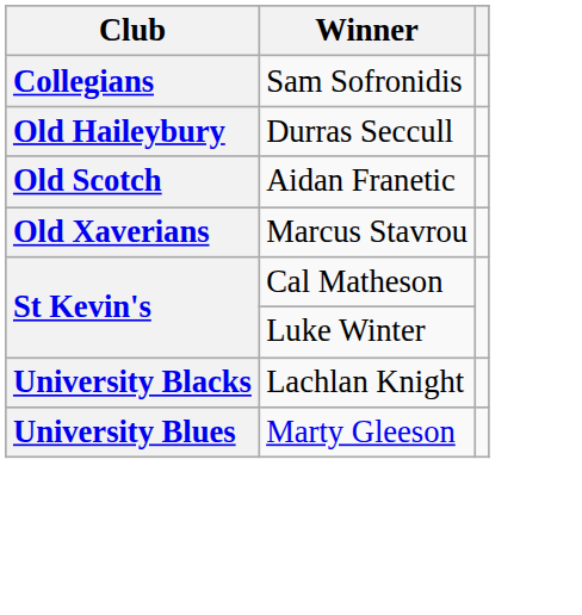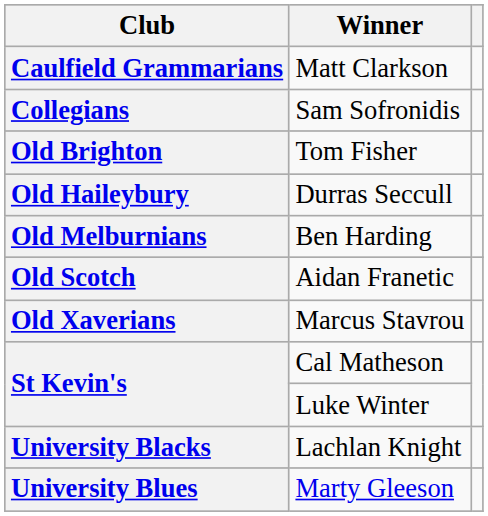+ row: Caulfield Grammarians | Matt Clarkson
+ row: Old Brighton | Tom Fisher
+ row: Old Melburnians | Ben Harding
